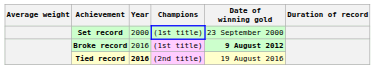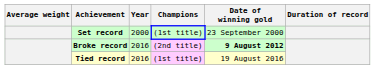Broke record | Champions: (1st title) -> (2nd title)
Tied record | Year: bold -> normal
Tied record | Champions: (2nd title) -> (1st title)
